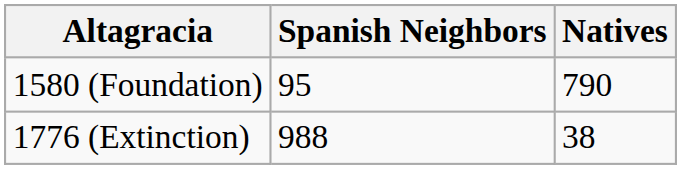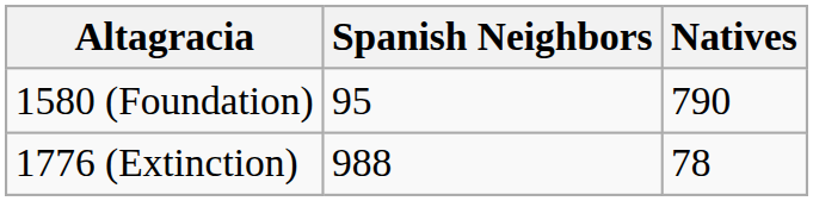1776 (Extinction) | Natives: 38 -> 78
